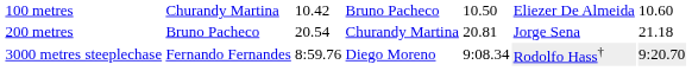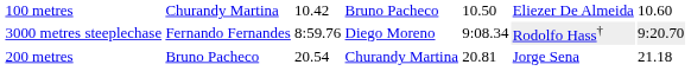rows swapped: 200 metres <-> 3000 metres steeplechase
